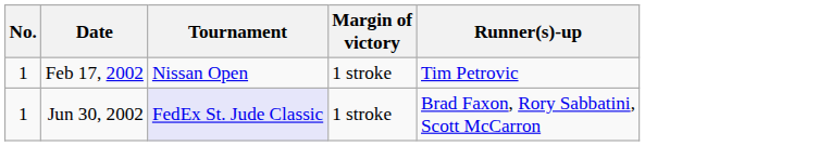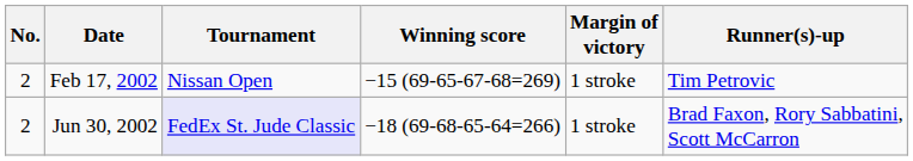+ column: Winning score | −15 (69-65-67-68=269) | −18 (69-68-65-64=266)
Feb 17, 2002 | No.: 1 -> 2
Jun 30, 2002 | No.: 1 -> 2
